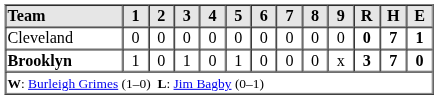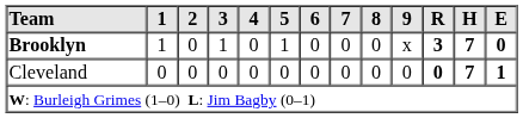rows swapped: Cleveland <-> Brooklyn
